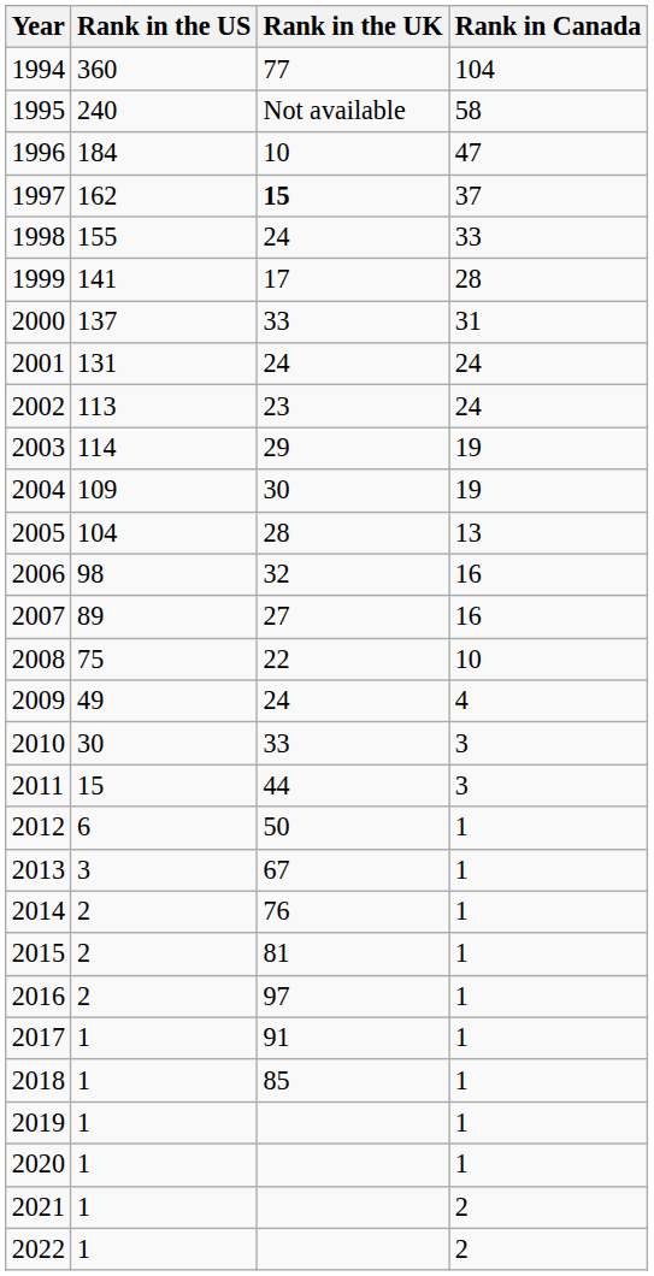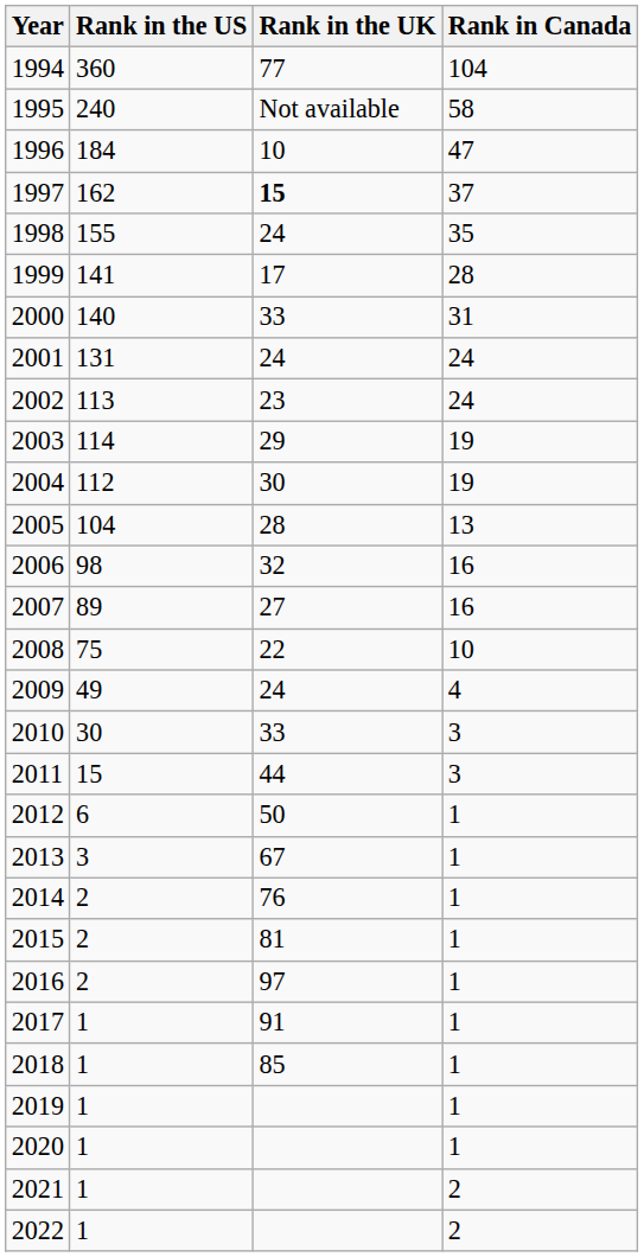1998 | Rank in Canada: 33 -> 35
2000 | Rank in the US: 137 -> 140
2004 | Rank in the US: 109 -> 112
